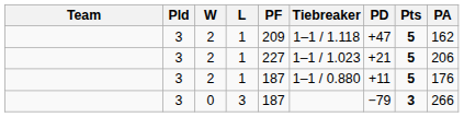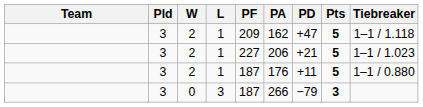columns swapped: PA <-> Tiebreaker
